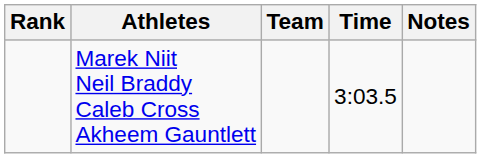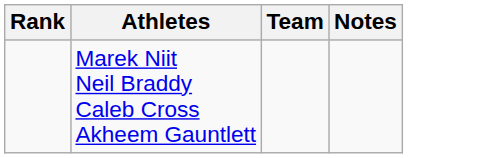- column: Time | 3:03.5
